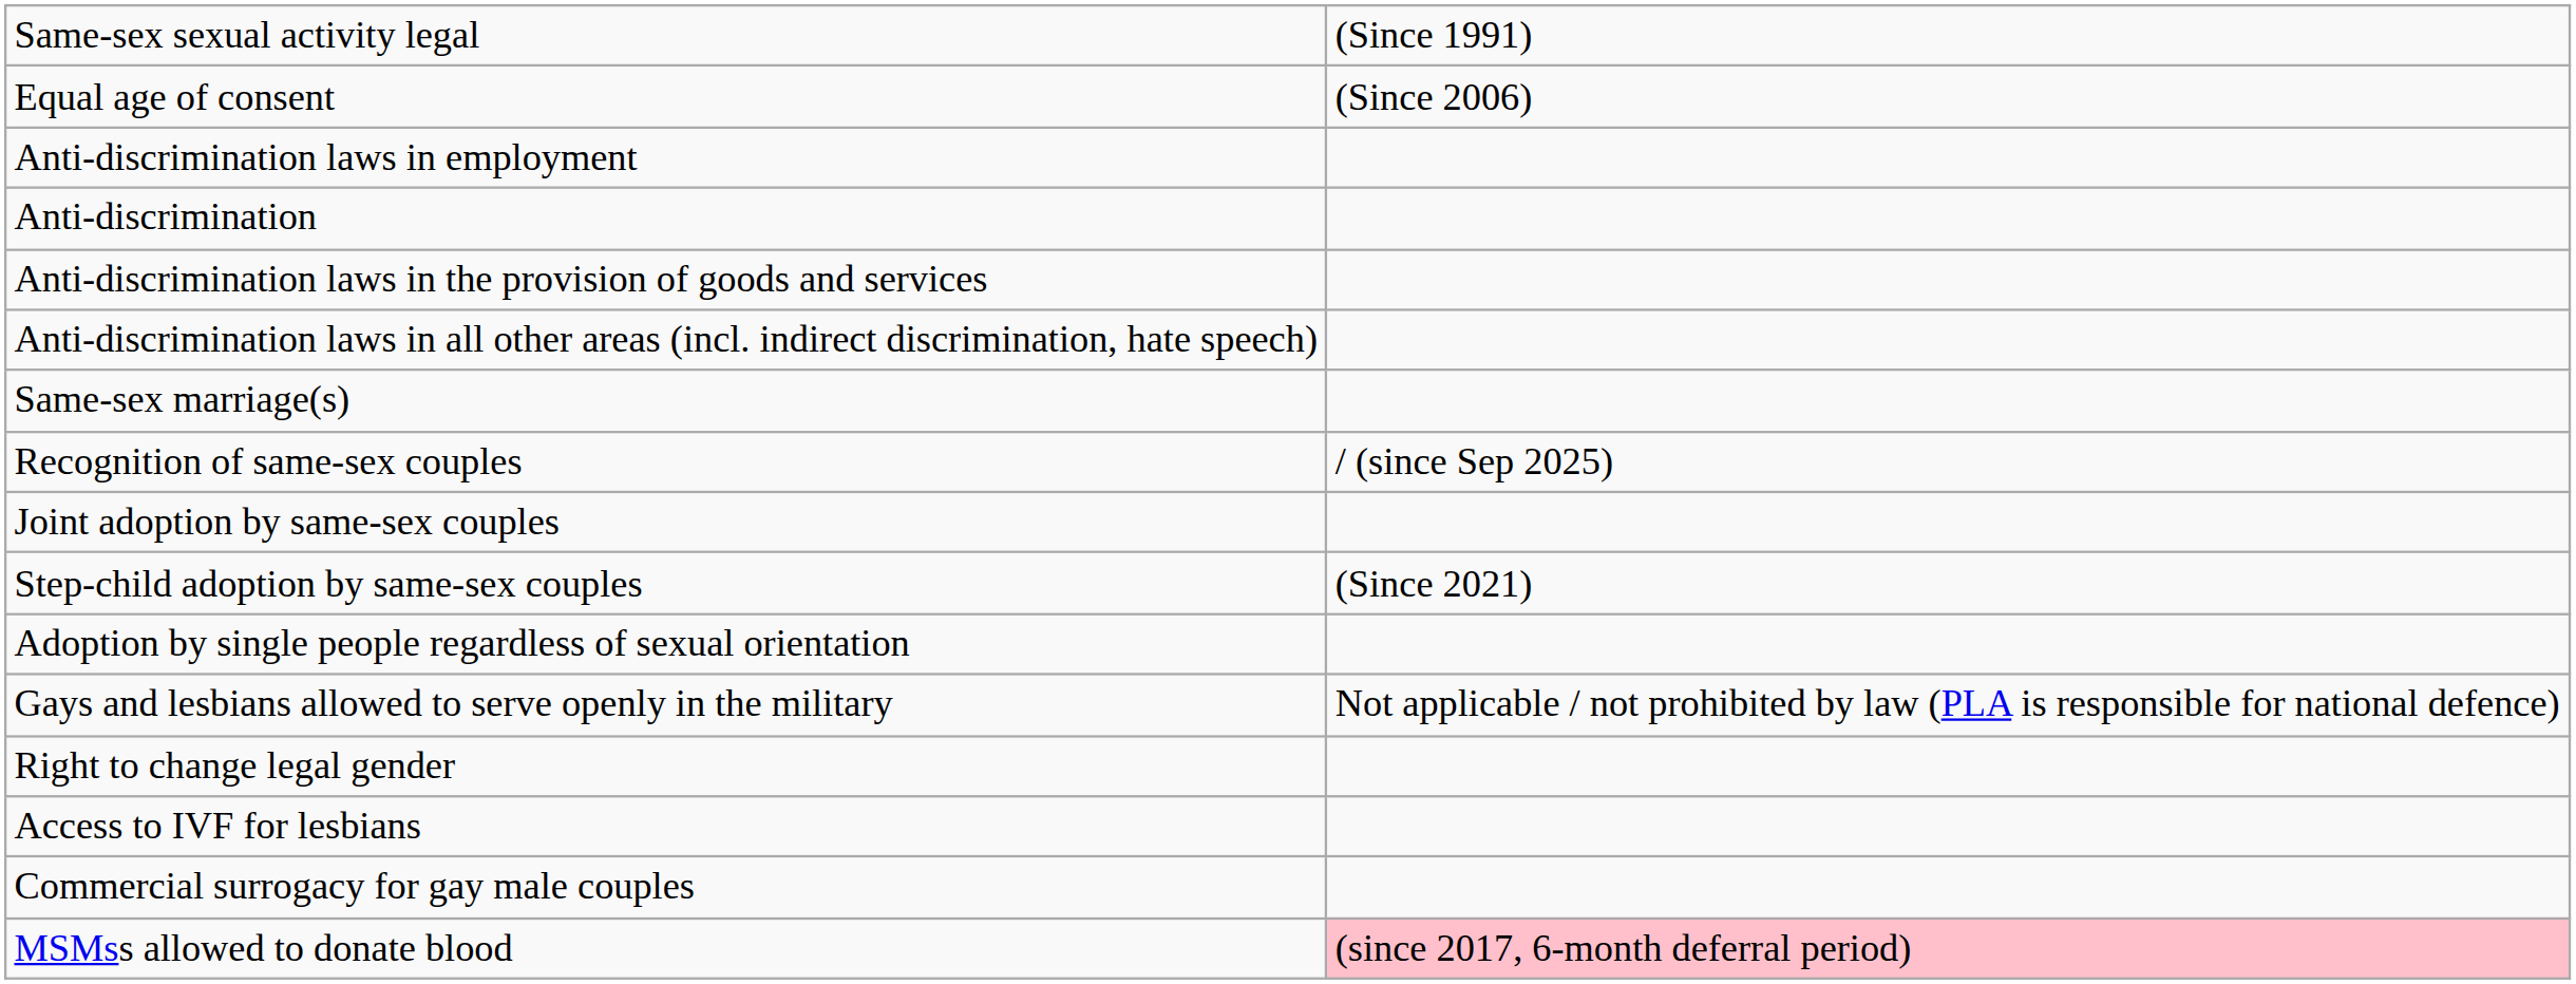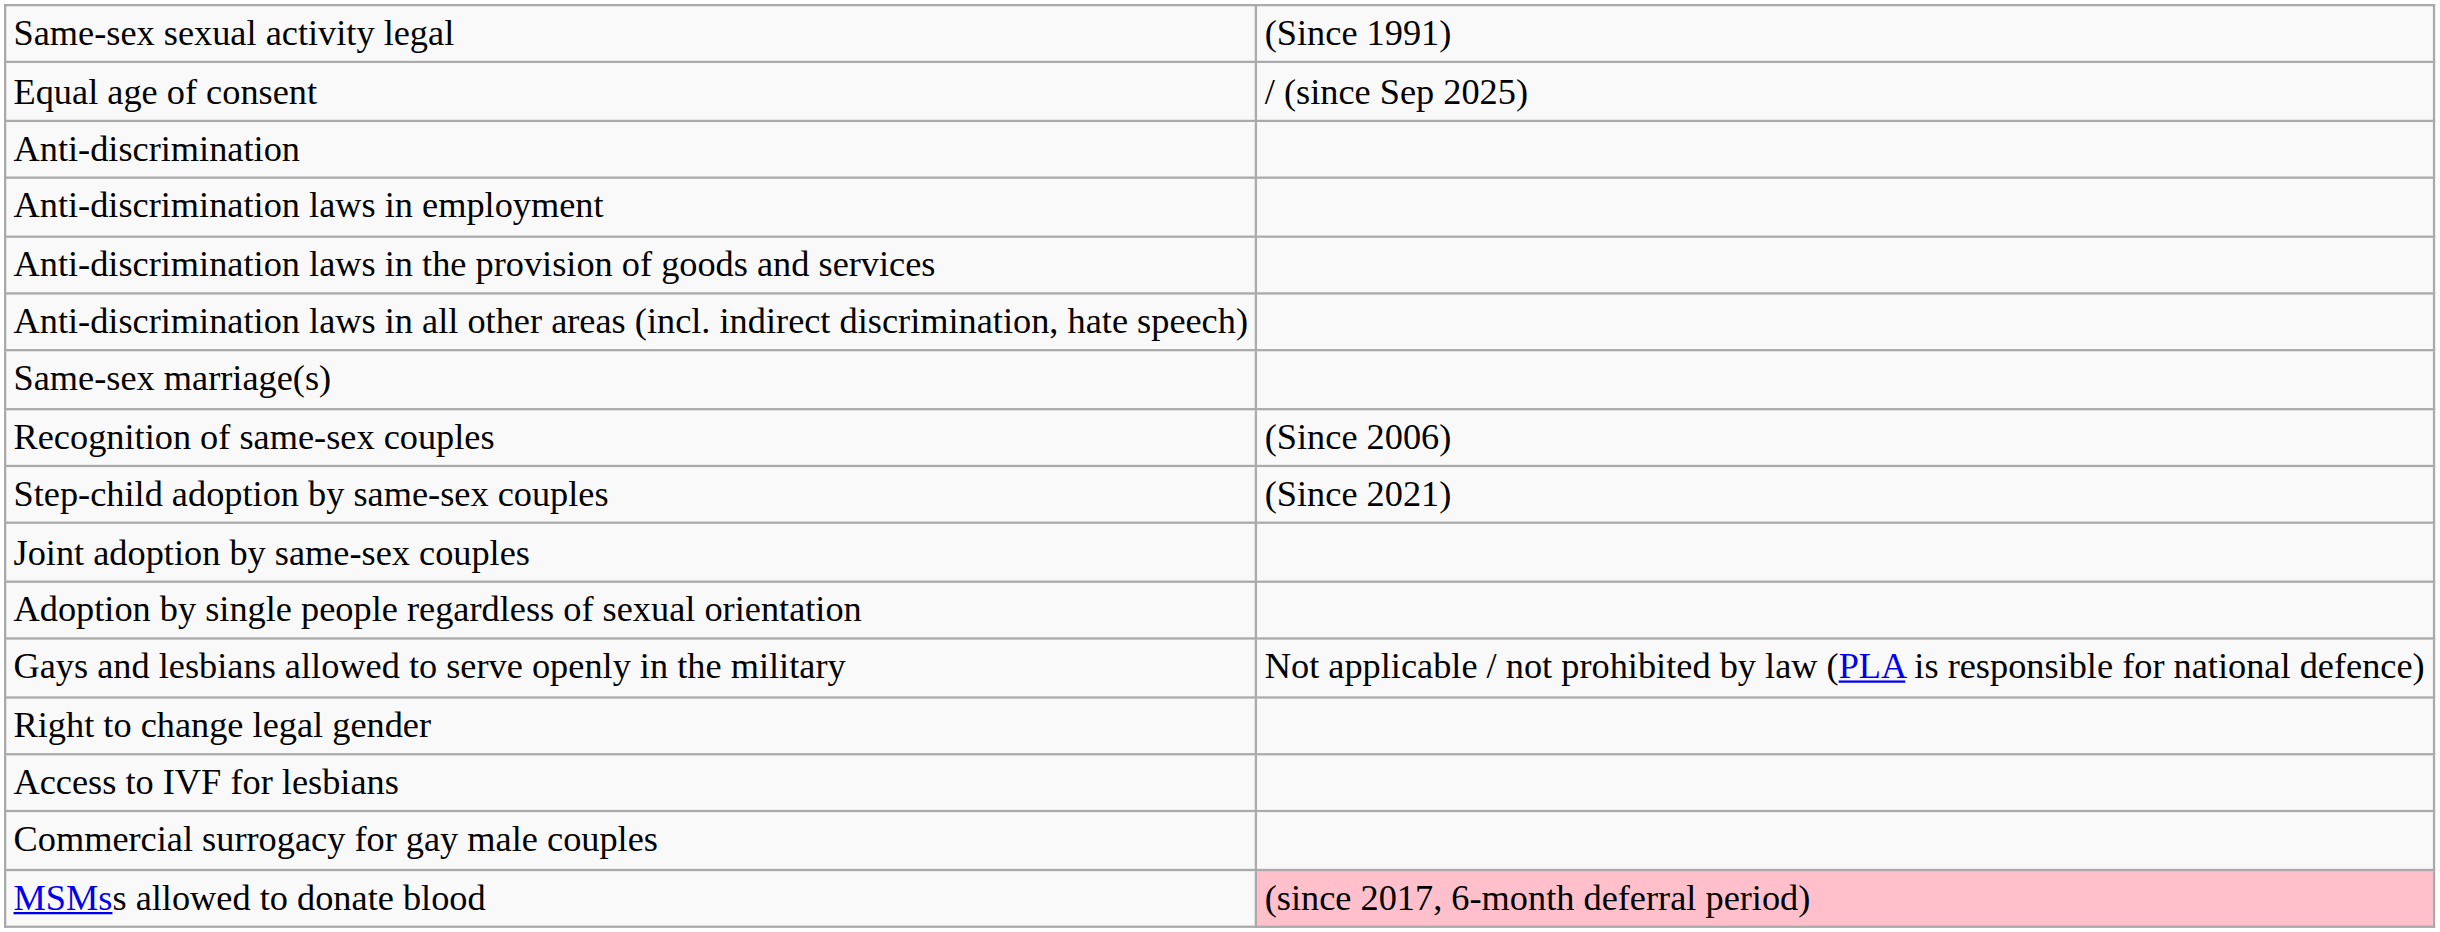Equal age of consent | column 2: (Since 2006) -> / (since Sep 2025)
rows swapped: Anti-discrimination <-> Anti-discrimination laws in employment
Recognition of same-sex couples | column 2: / (since Sep 2025) -> (Since 2006)
rows swapped: Step-child adoption by same-sex couples <-> Joint adoption by same-sex couples
